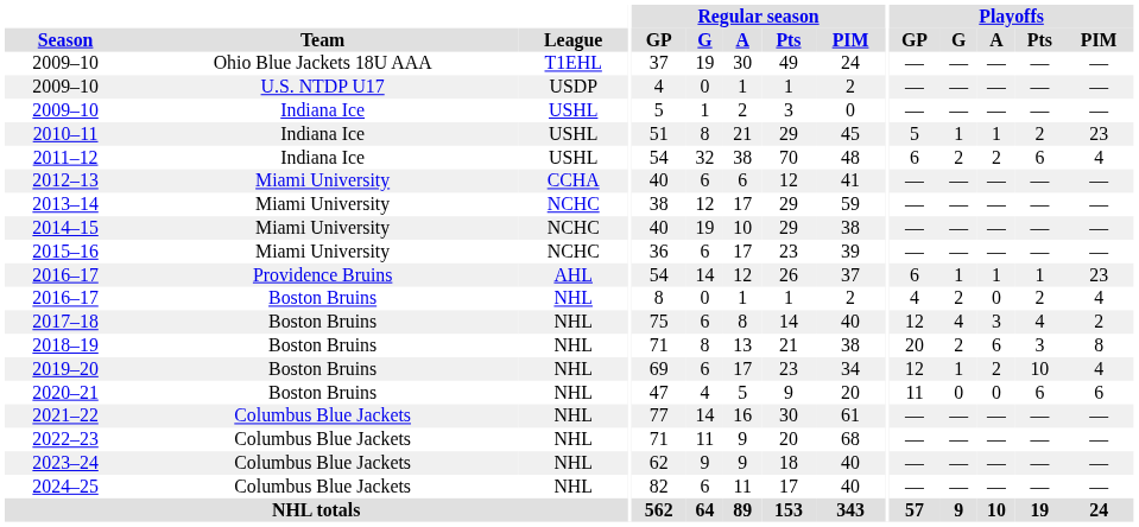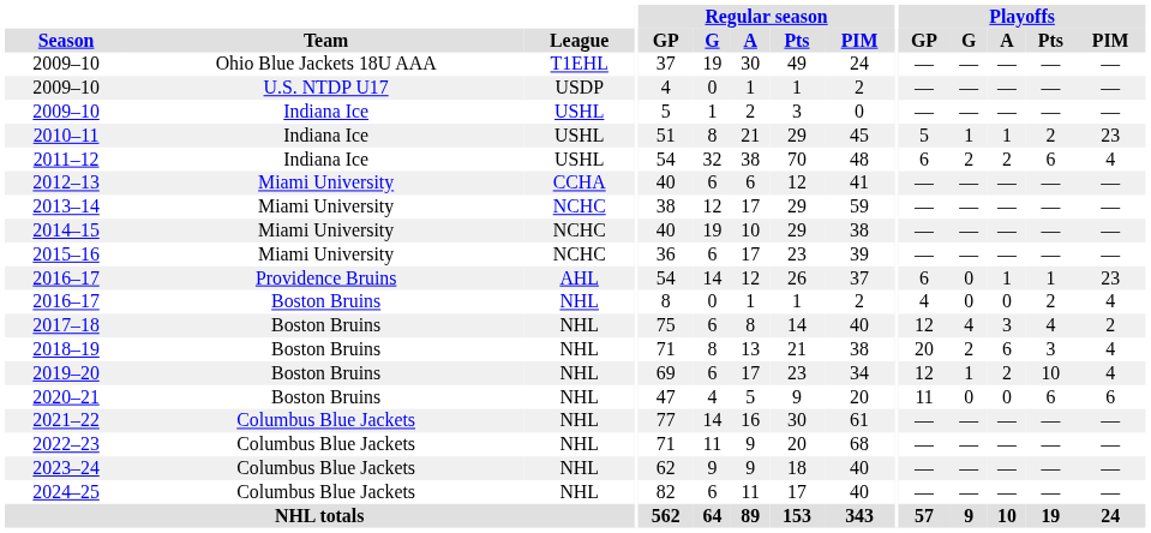2016–17 / Providence Bruins | Playoffs / G: 1 -> 0
2016–17 / Boston Bruins | Playoffs / G: 2 -> 0
2018–19 | Playoffs / PIM: 8 -> 4
